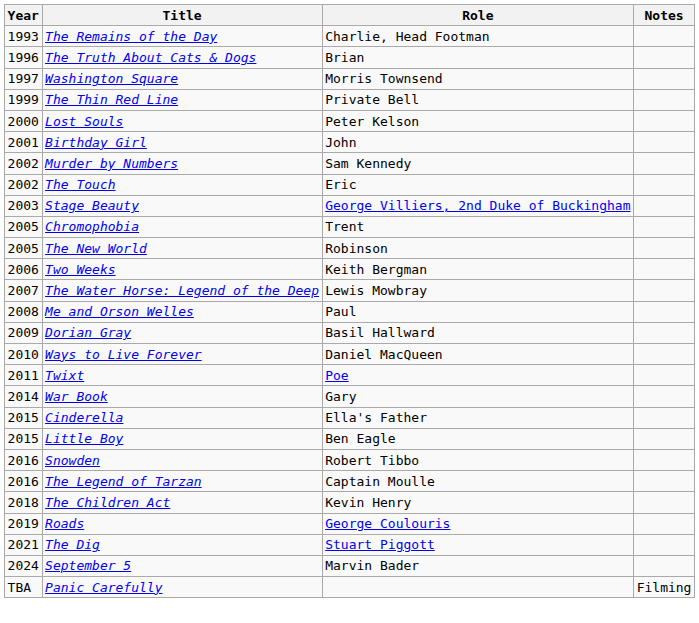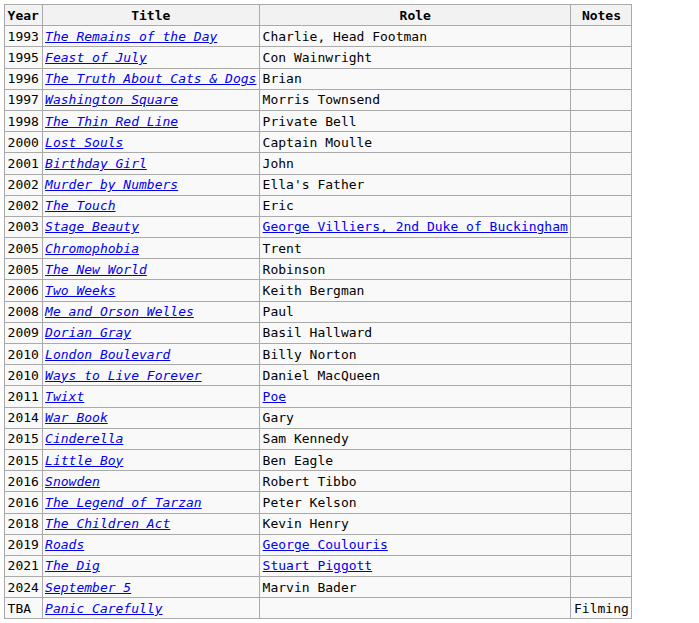+ row: 1995 | Feast of July | Con Wainwright
The Thin Red Line | Year: 1999 -> 1998
Lost Souls | Role: Peter Kelson -> Captain Moulle
Murder by Numbers | Role: Sam Kennedy -> Ella's Father
- row: 2007 | The Water Horse: Legend of the Deep | Lewis Mowbray
+ row: 2010 | London Boulevard | Billy Norton
Cinderella | Role: Ella's Father -> Sam Kennedy
The Legend of Tarzan | Role: Captain Moulle -> Peter Kelson
